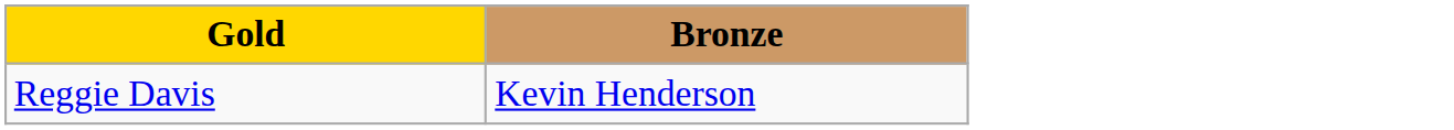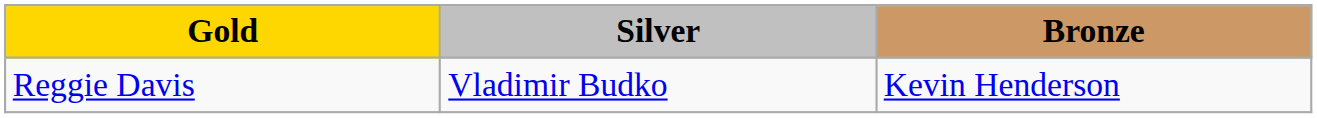+ column: Silver | Vladimir Budko
